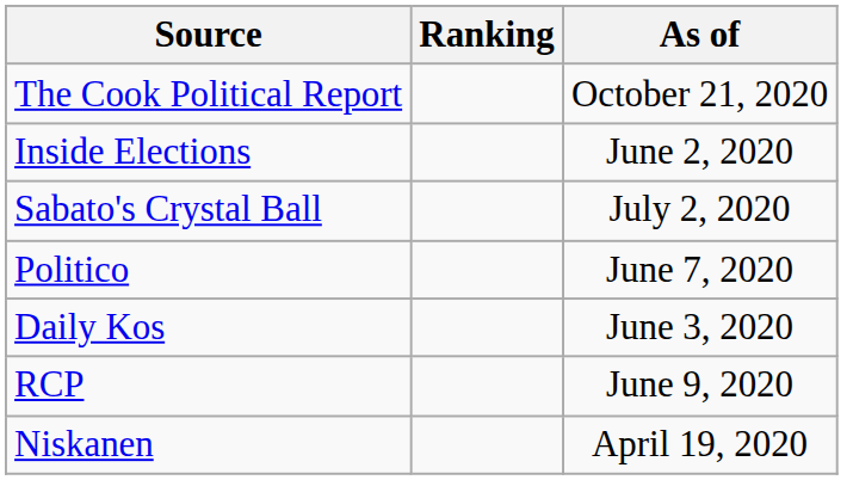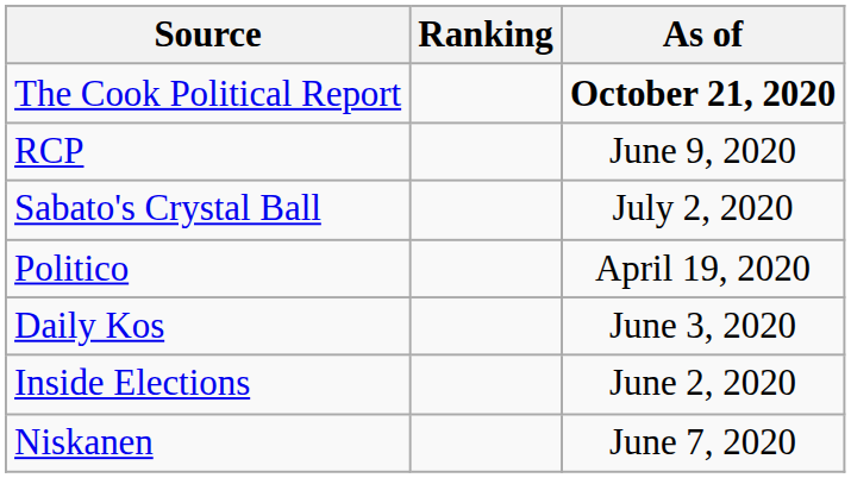The Cook Political Report | As of: normal -> bold
rows swapped: Inside Elections <-> RCP
Politico | As of: June 7, 2020 -> April 19, 2020
Niskanen | As of: April 19, 2020 -> June 7, 2020
